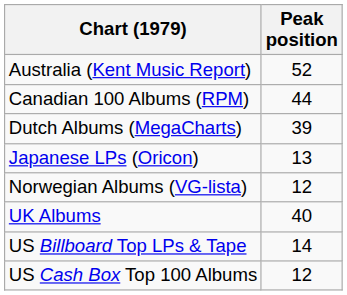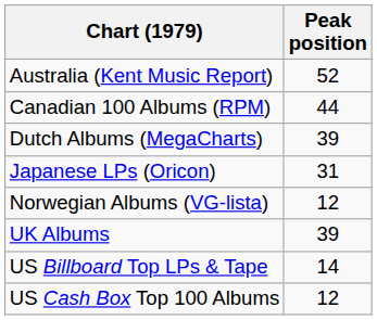Japanese LPs (Oricon) | Peak position: 13 -> 31
UK Albums | Peak position: 40 -> 39
